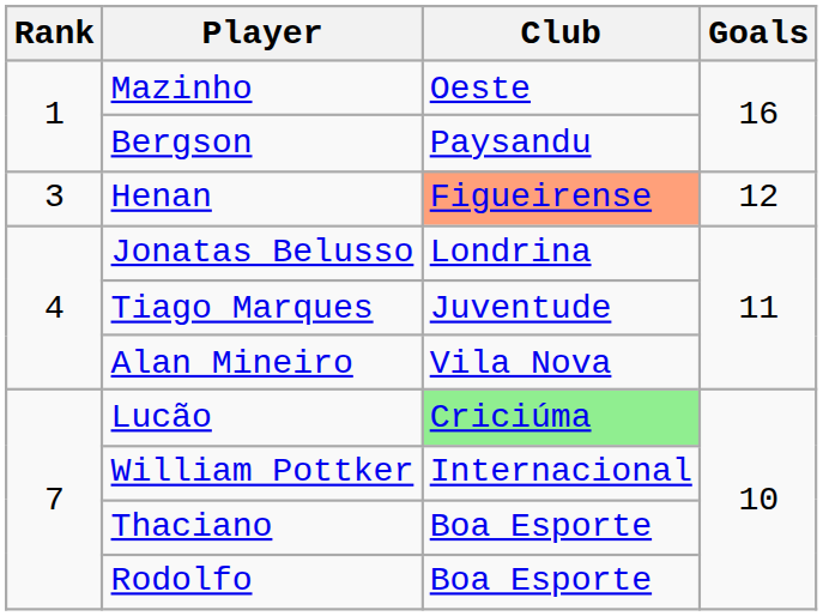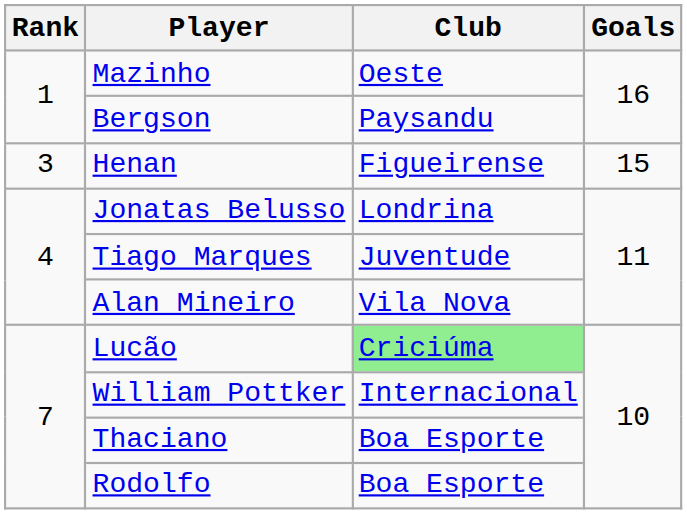Henan | Club: lightsalmon background -> no background
Henan | Goals: 12 -> 15
